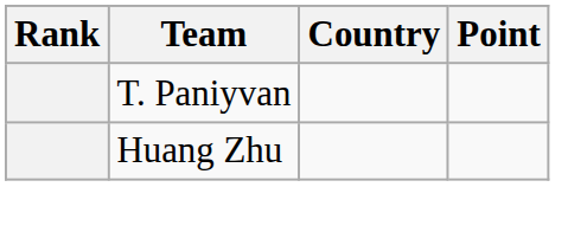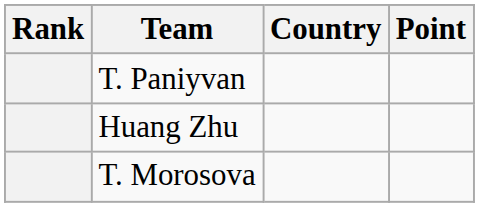+ row: T. Morosova
